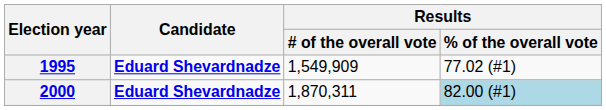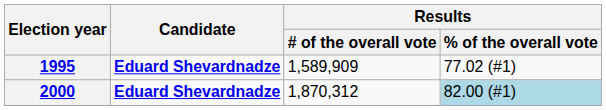1995 | Results / # of the overall vote: 1,549,909 -> 1,589,909
2000 | Results / # of the overall vote: 1,870,311 -> 1,870,312
